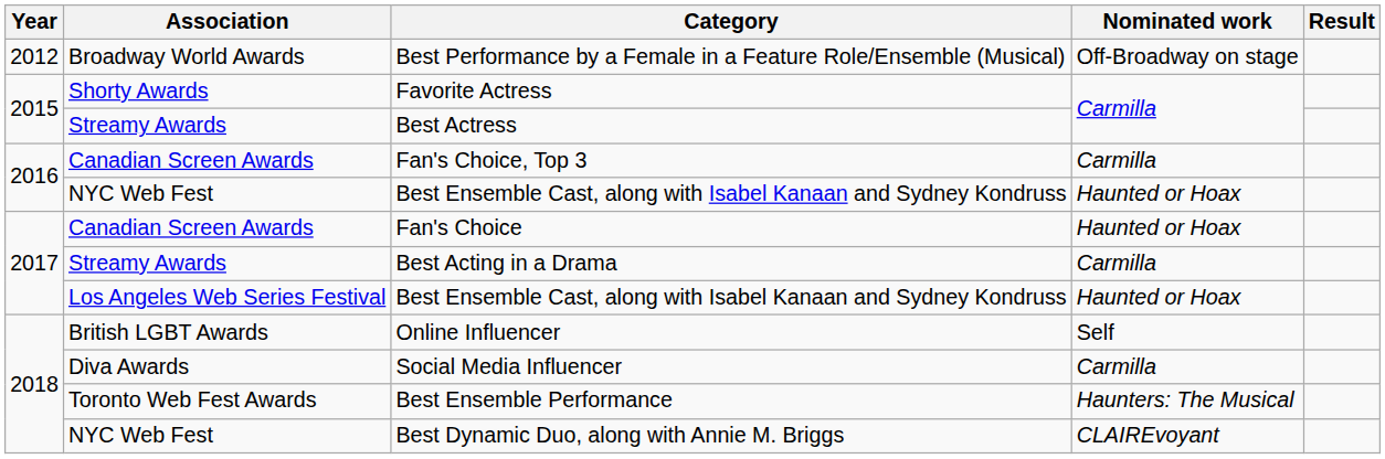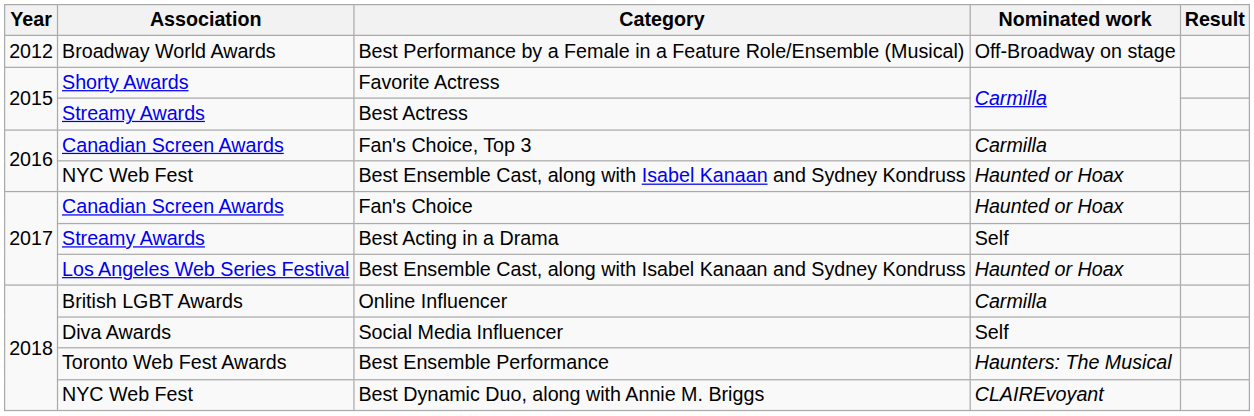Best Acting in a Drama | Nominated work: Carmilla -> Self
Online Influencer | Nominated work: Self -> Carmilla
Social Media Influencer | Nominated work: Carmilla -> Self
